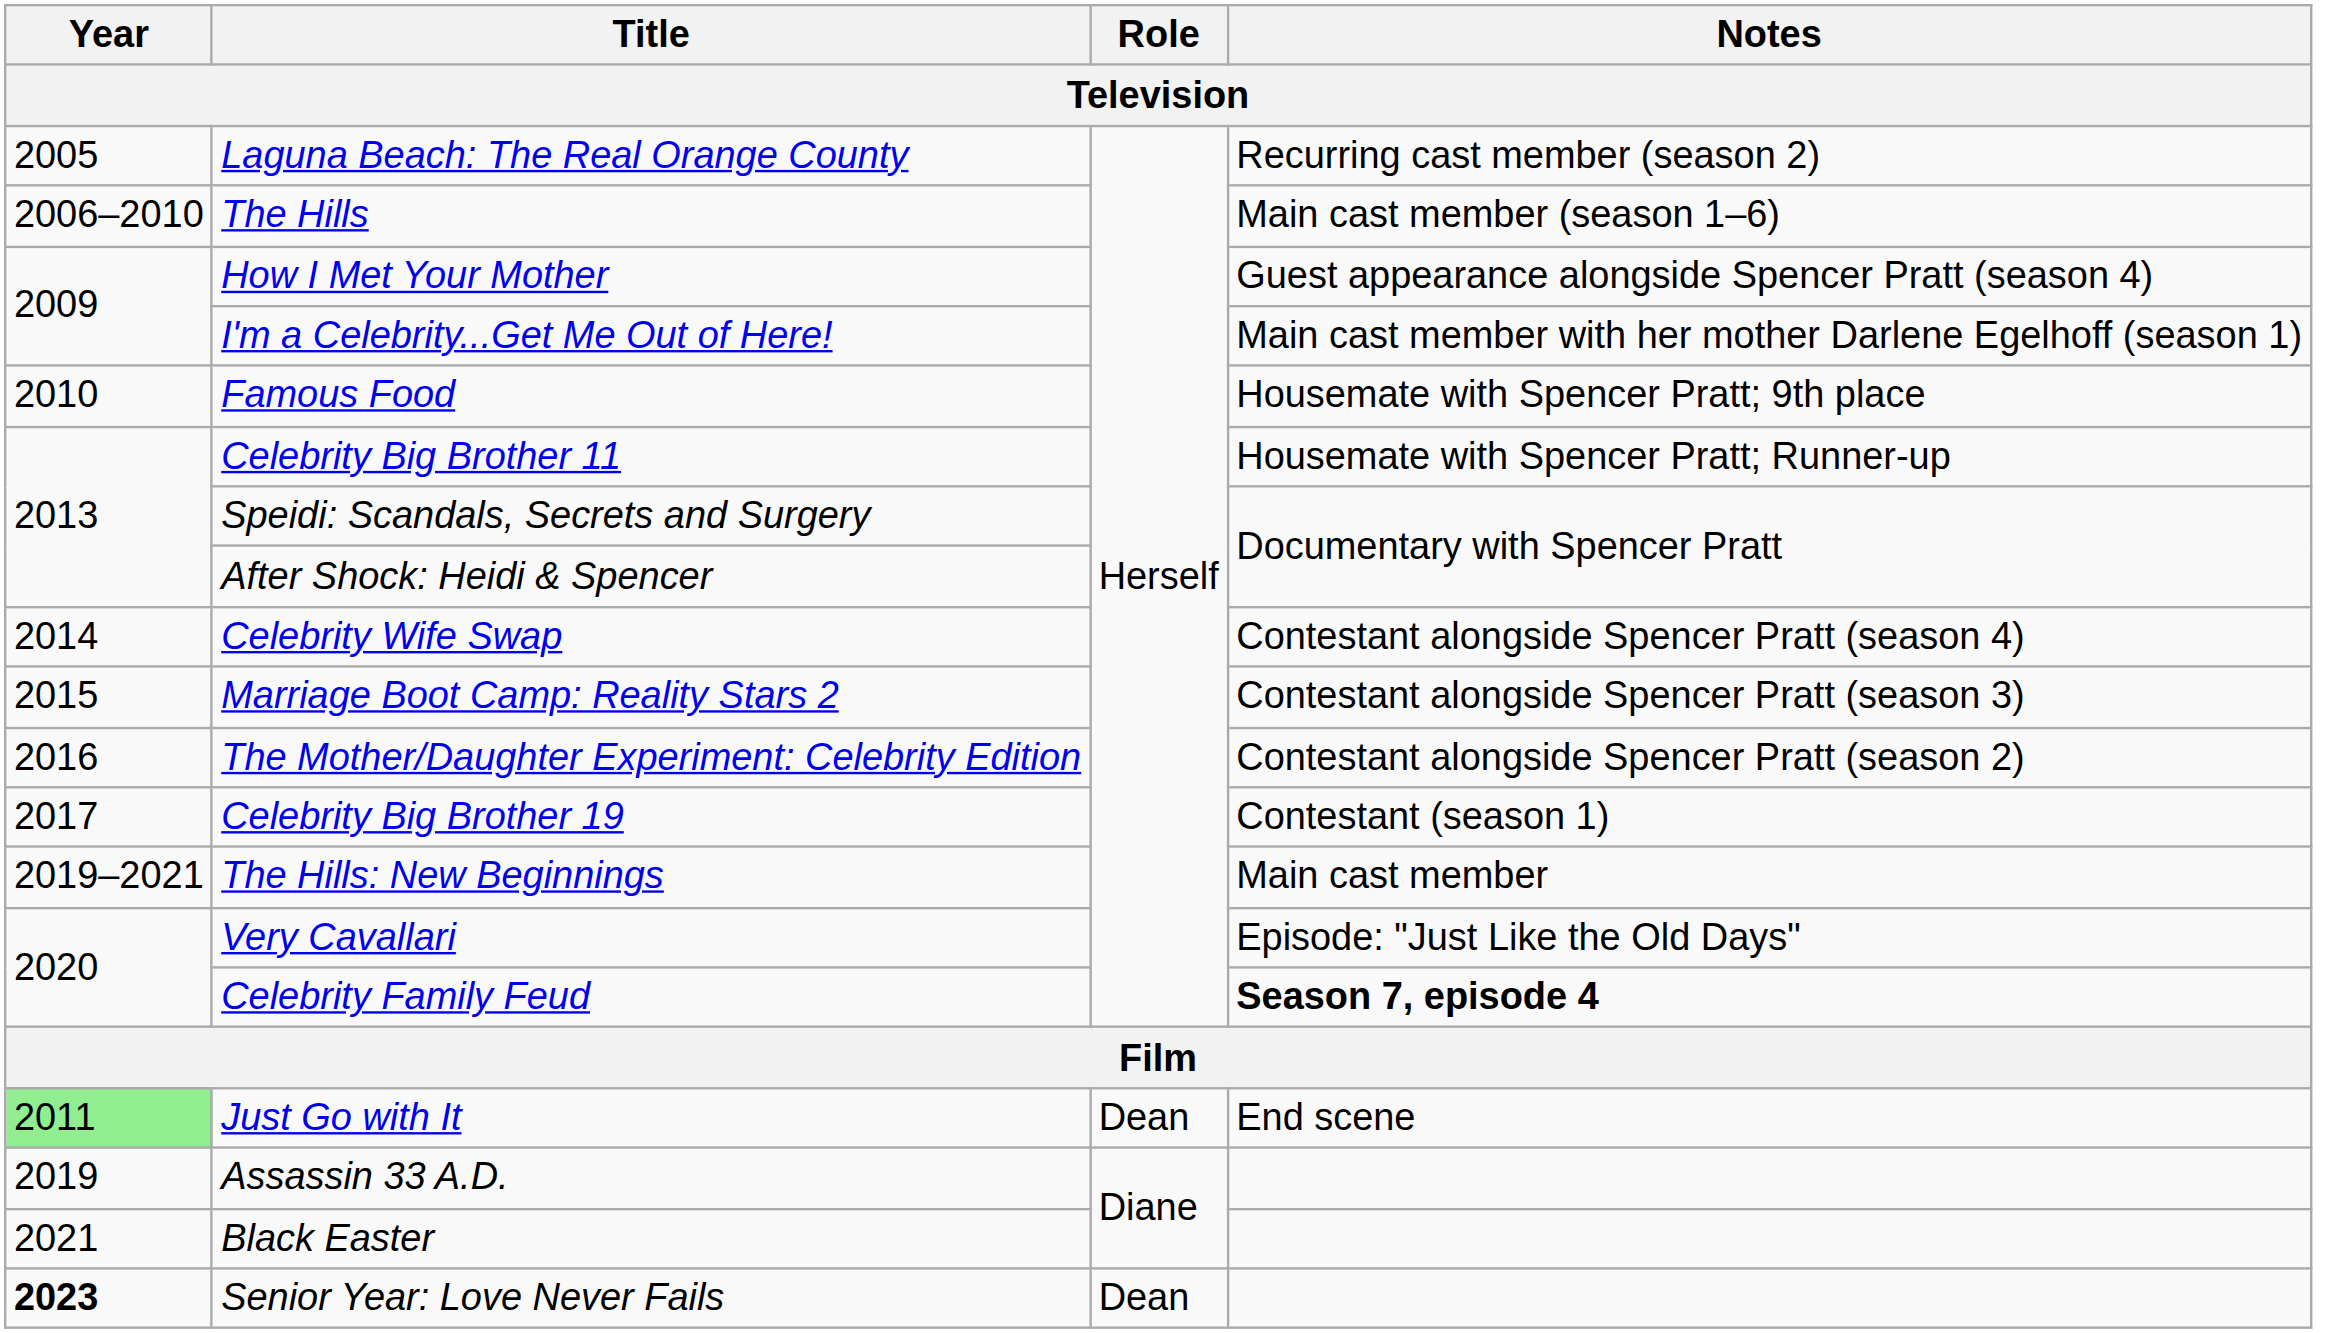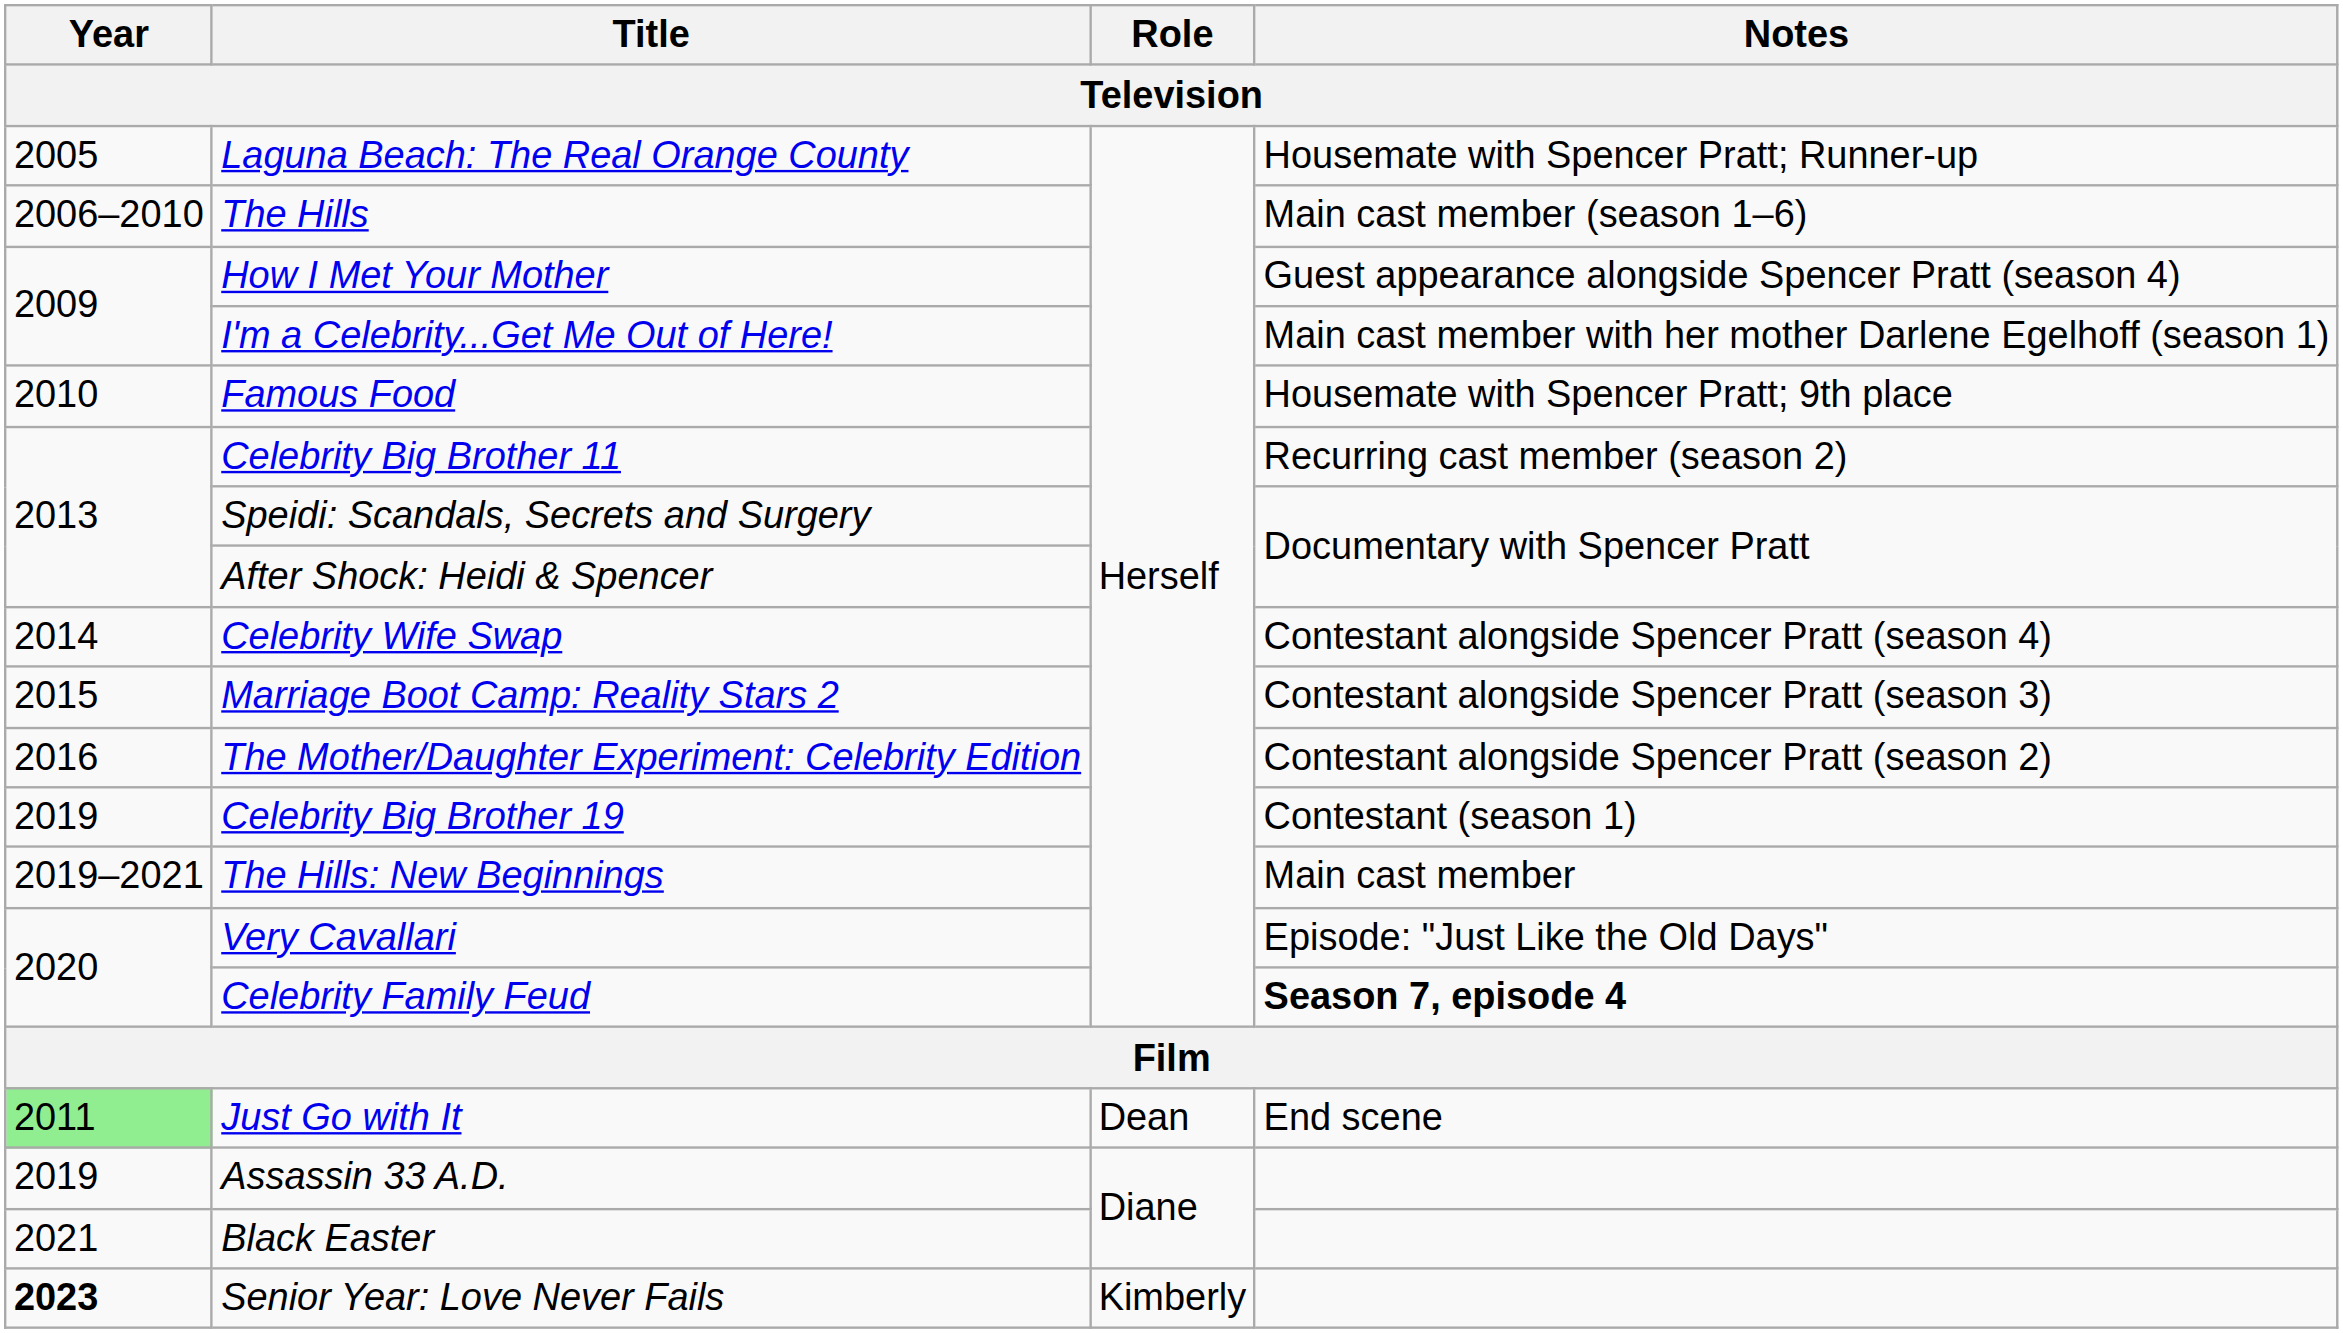Laguna Beach: The Real Orange County | Notes: Recurring cast member (season 2) -> Housemate with Spencer Pratt; Runner-up
Celebrity Big Brother 11 | Notes: Housemate with Spencer Pratt; Runner-up -> Recurring cast member (season 2)
Celebrity Big Brother 19 | Year: 2017 -> 2019
Senior Year: Love Never Fails | Role: Dean -> Kimberly
